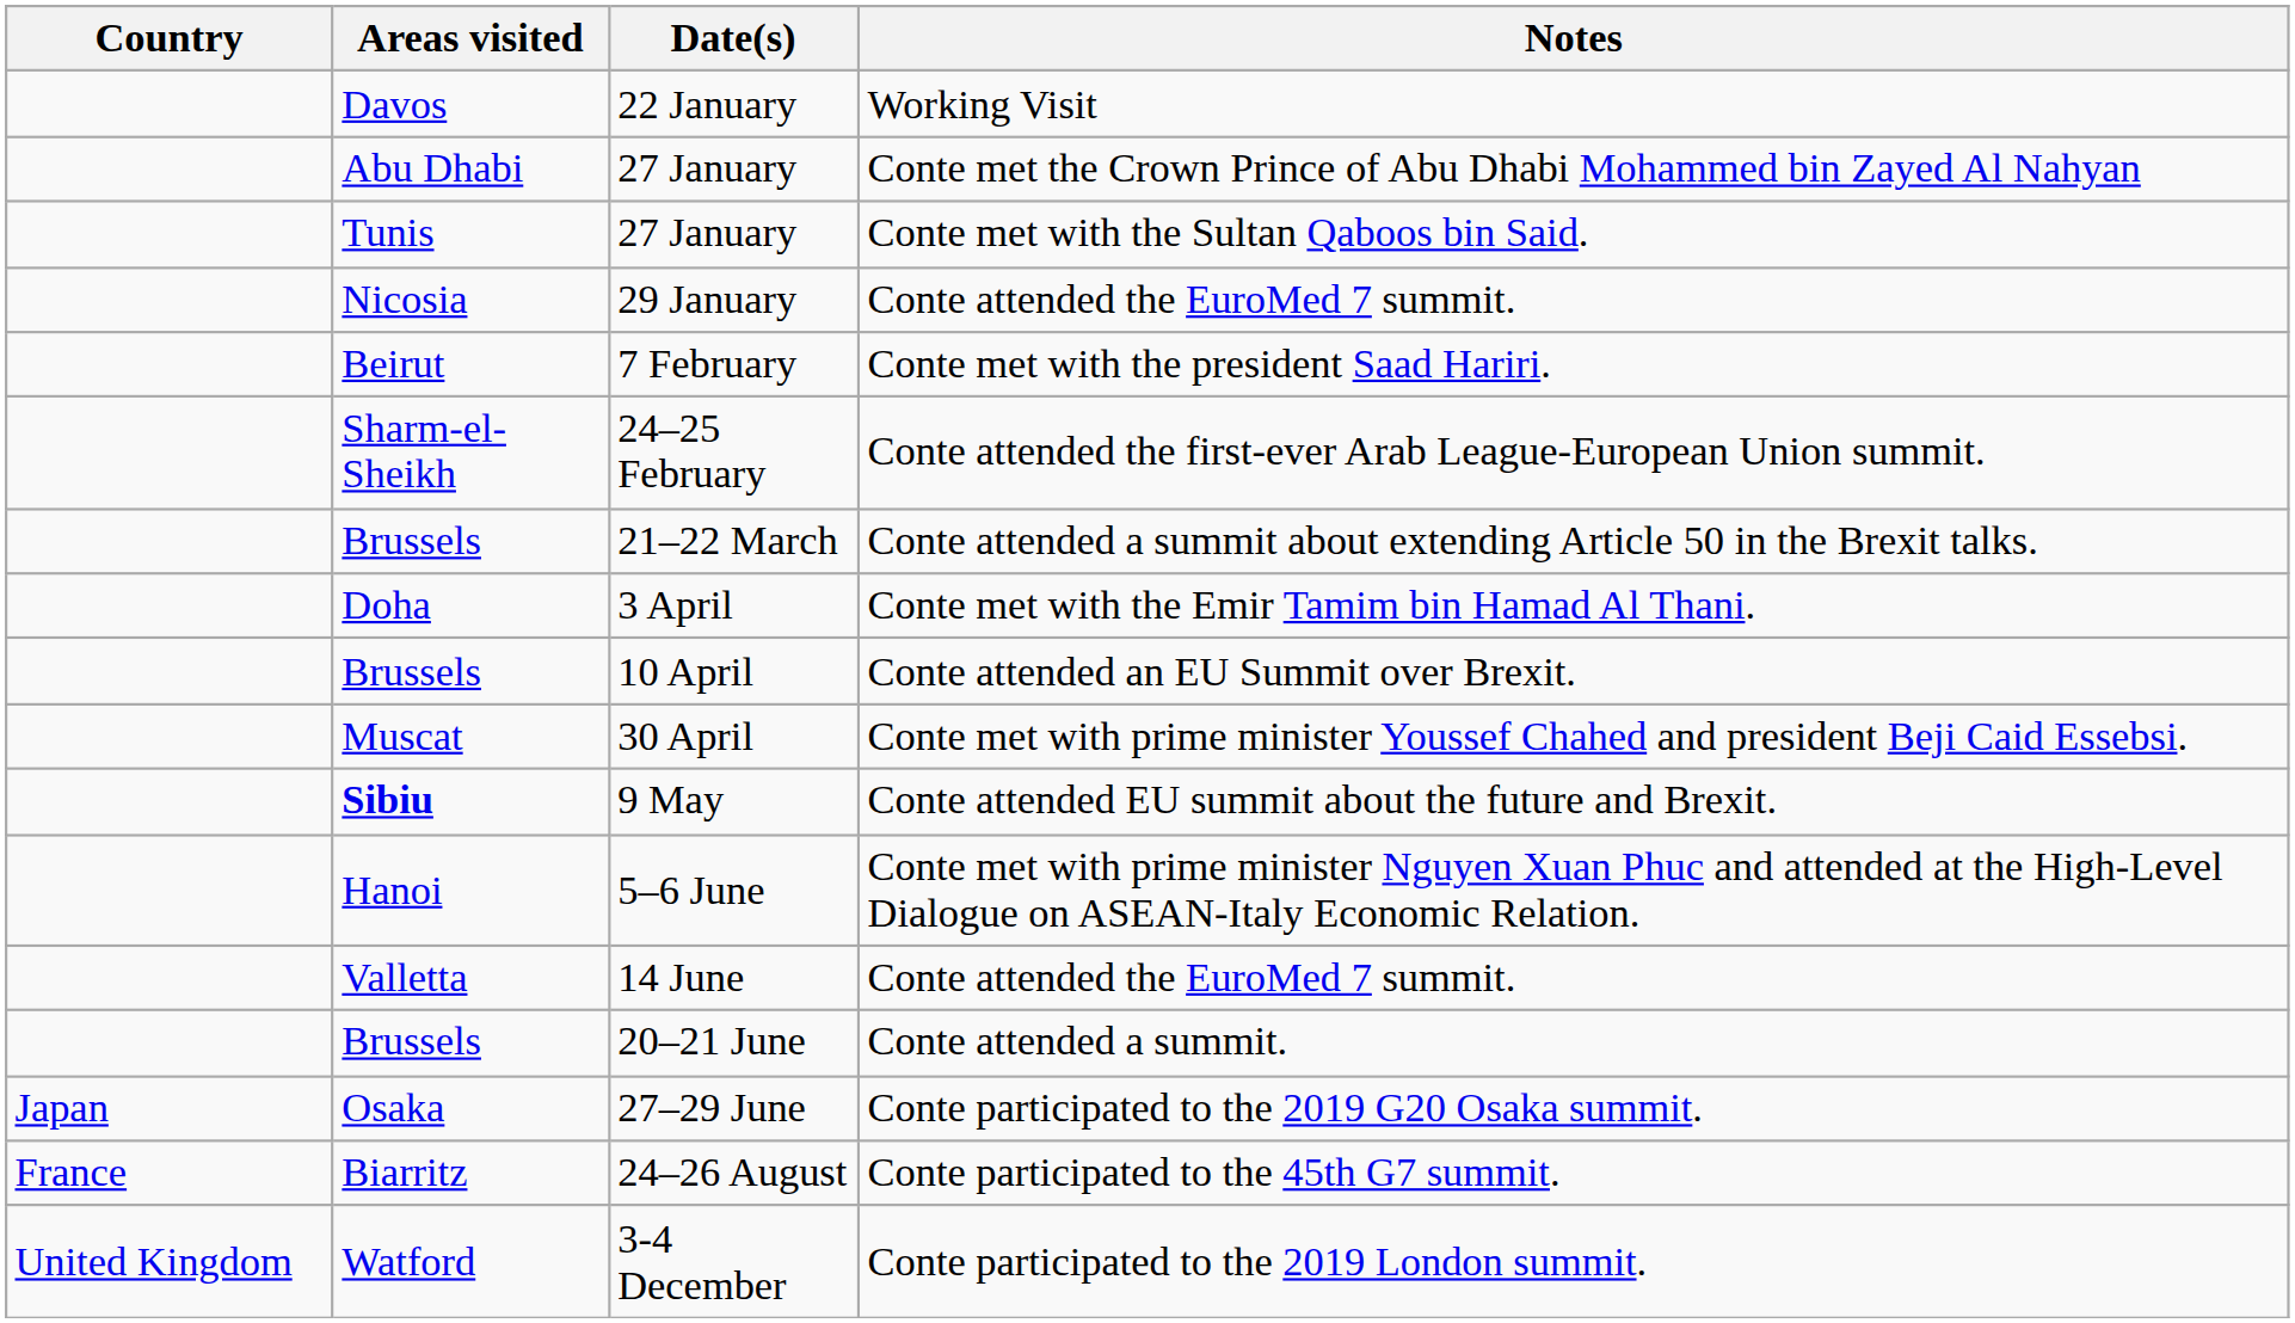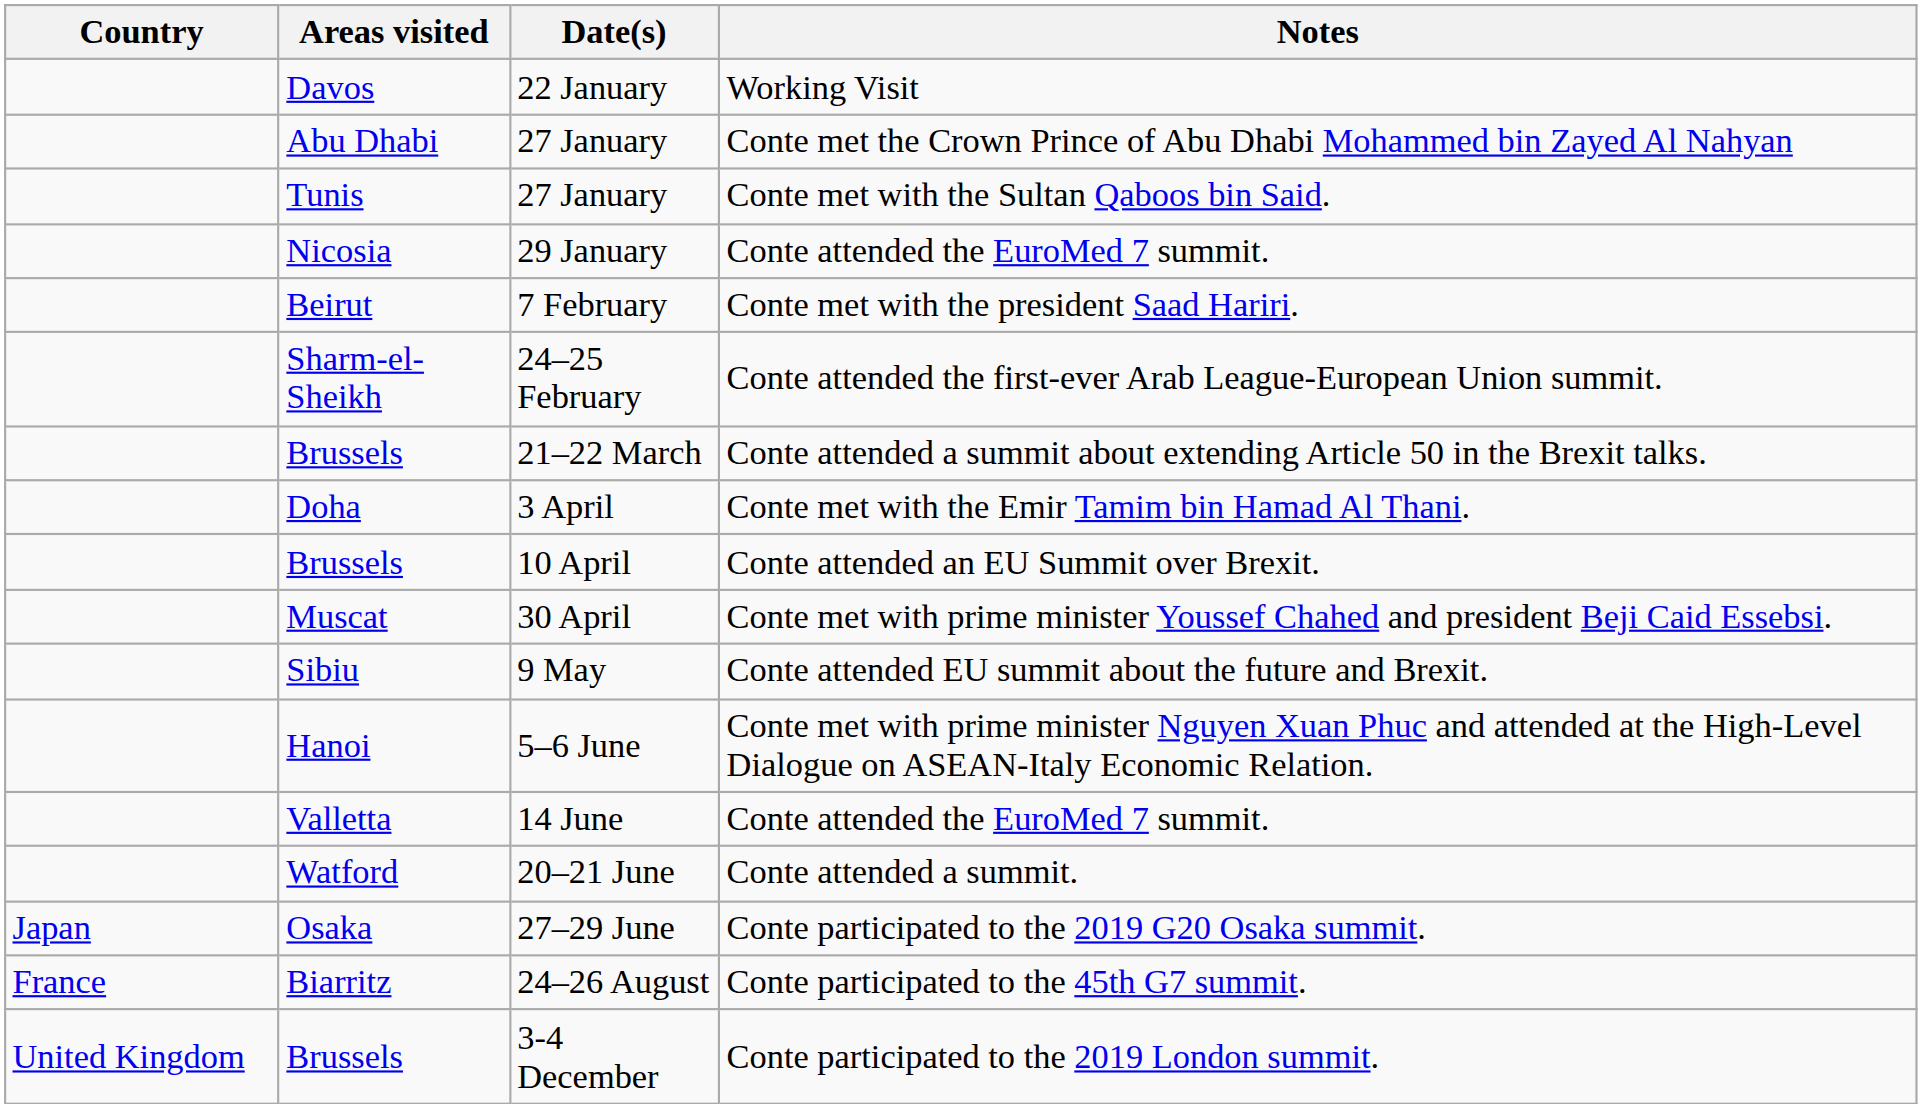9 May | Areas visited: bold -> normal
20–21 June | Areas visited: Brussels -> Watford
3-4 December | Areas visited: Watford -> Brussels
